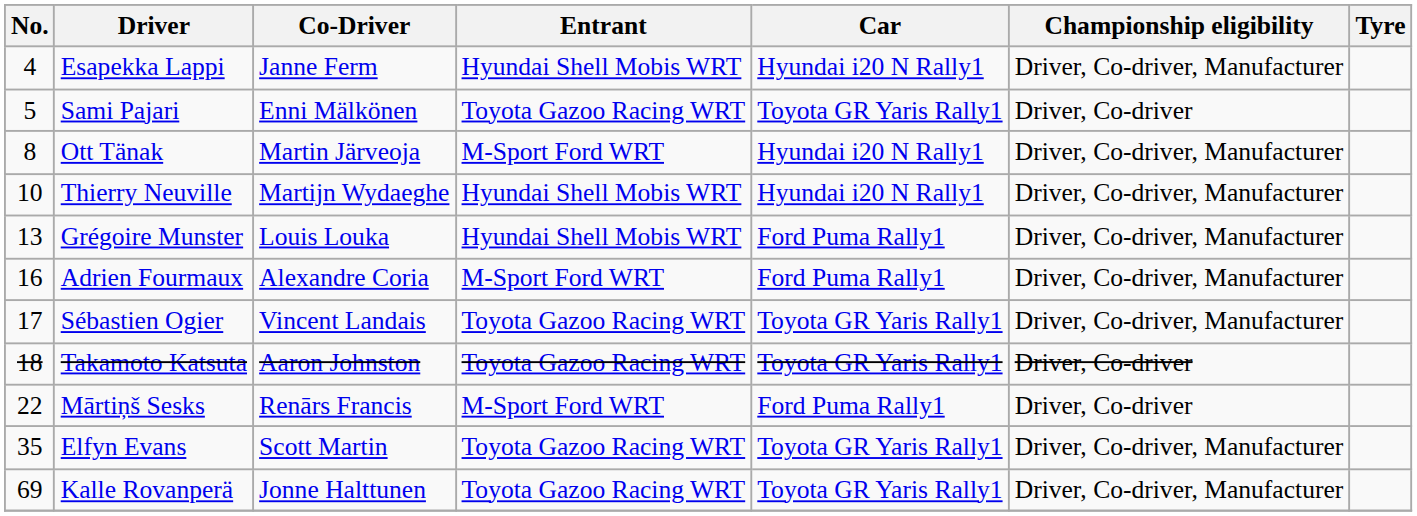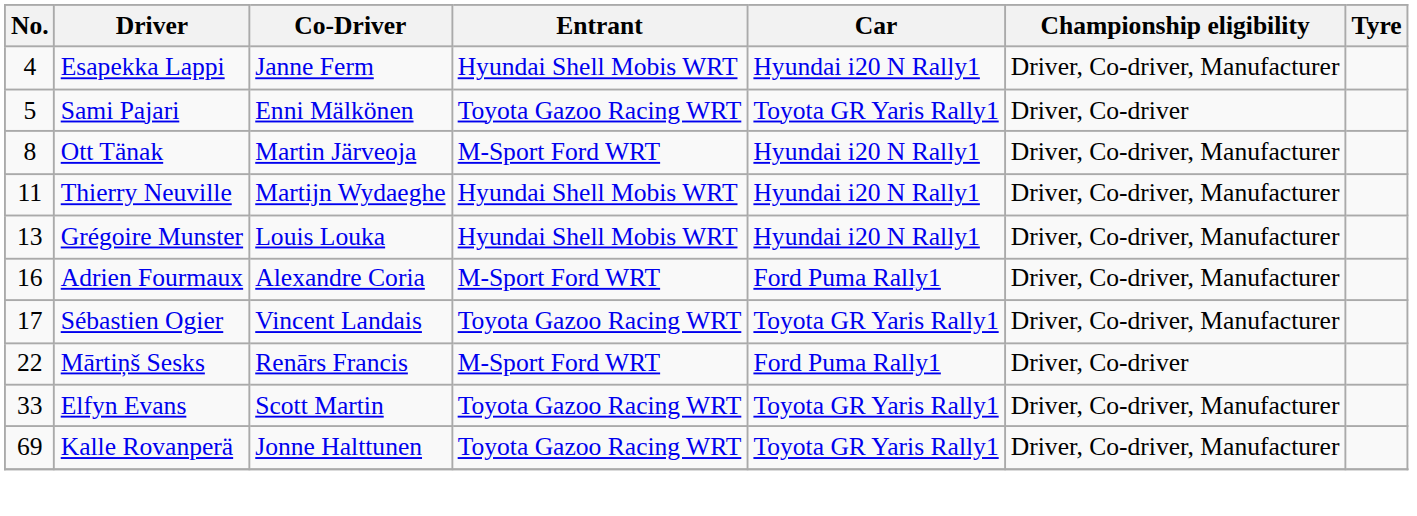Thierry Neuville | No.: 10 -> 11
Grégoire Munster | Car: Ford Puma Rally1 -> Hyundai i20 N Rally1
- row: 18 | Takamoto Katsuta | Aaron Johnston | Toyota Gazoo Racing WRT | Toyota GR Yaris Rally1 | Driver, Co-driver
Elfyn Evans | No.: 35 -> 33
